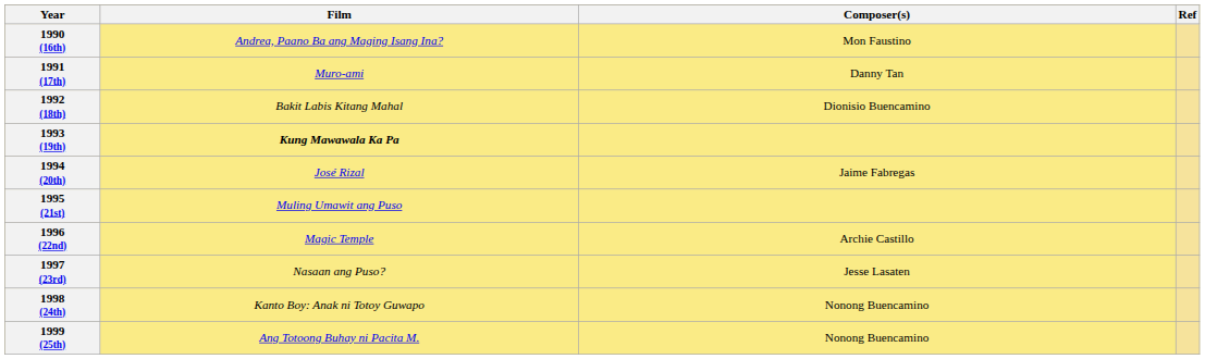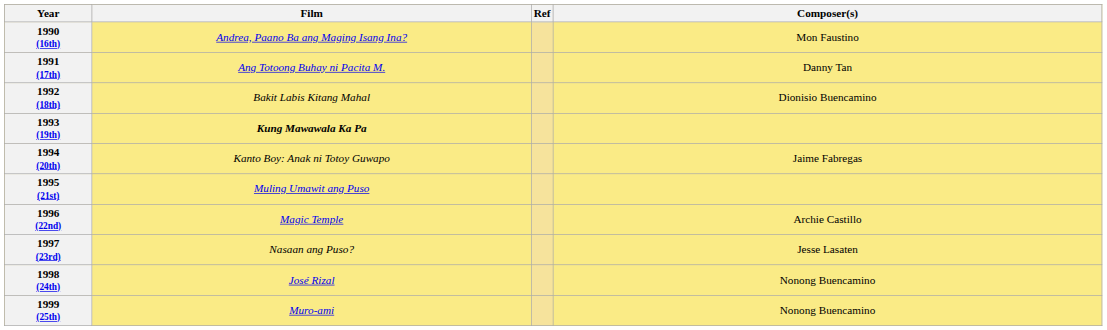columns swapped: Composer(s) <-> Ref
1991 (17th) | Film: Muro-ami -> Ang Totoong Buhay ni Pacita M.
1994 (20th) | Film: José Rizal -> Kanto Boy: Anak ni Totoy Guwapo
1998 (24th) | Film: Kanto Boy: Anak ni Totoy Guwapo -> José Rizal
1999 (25th) | Film: Ang Totoong Buhay ni Pacita M. -> Muro-ami
